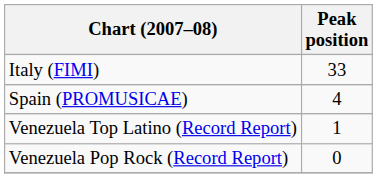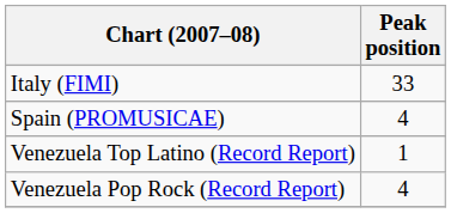Venezuela Pop Rock (Record Report) | Peak position: 0 -> 4
